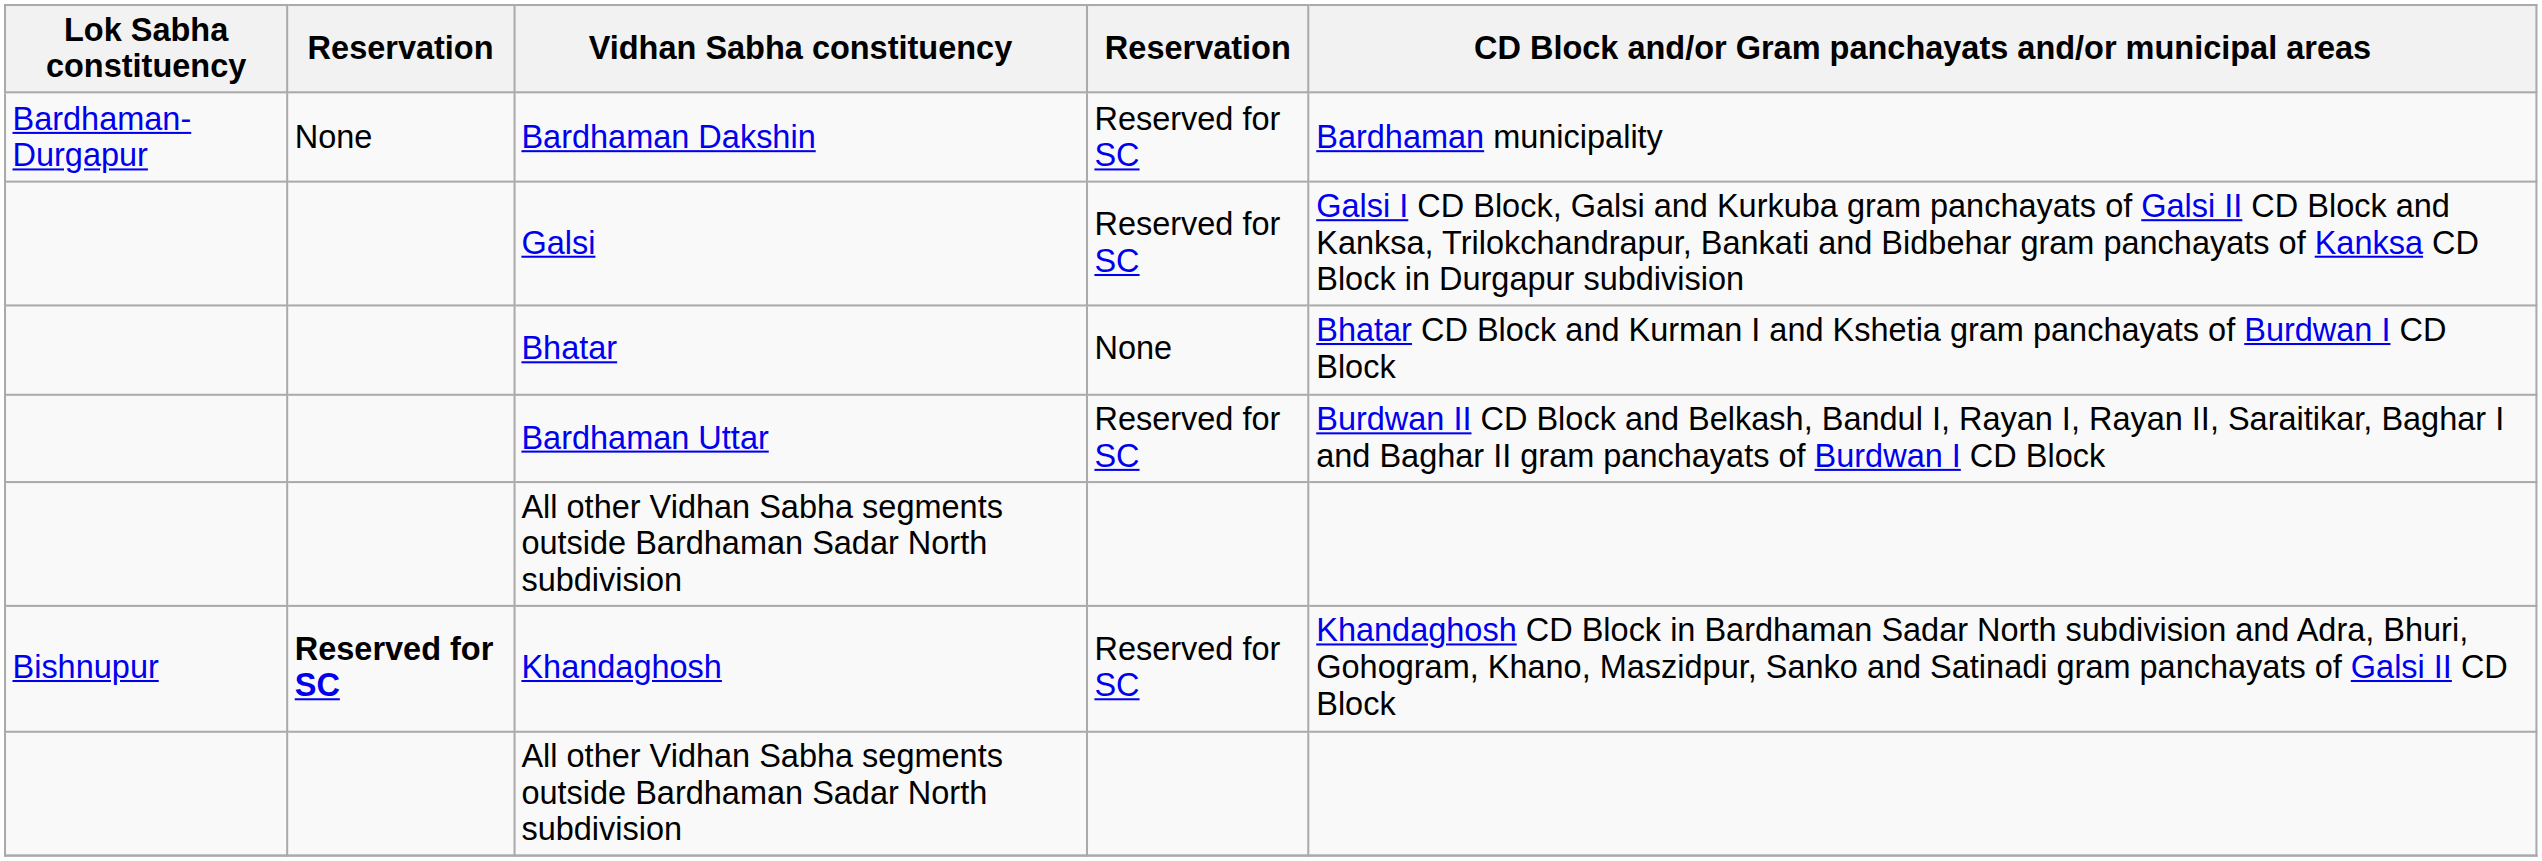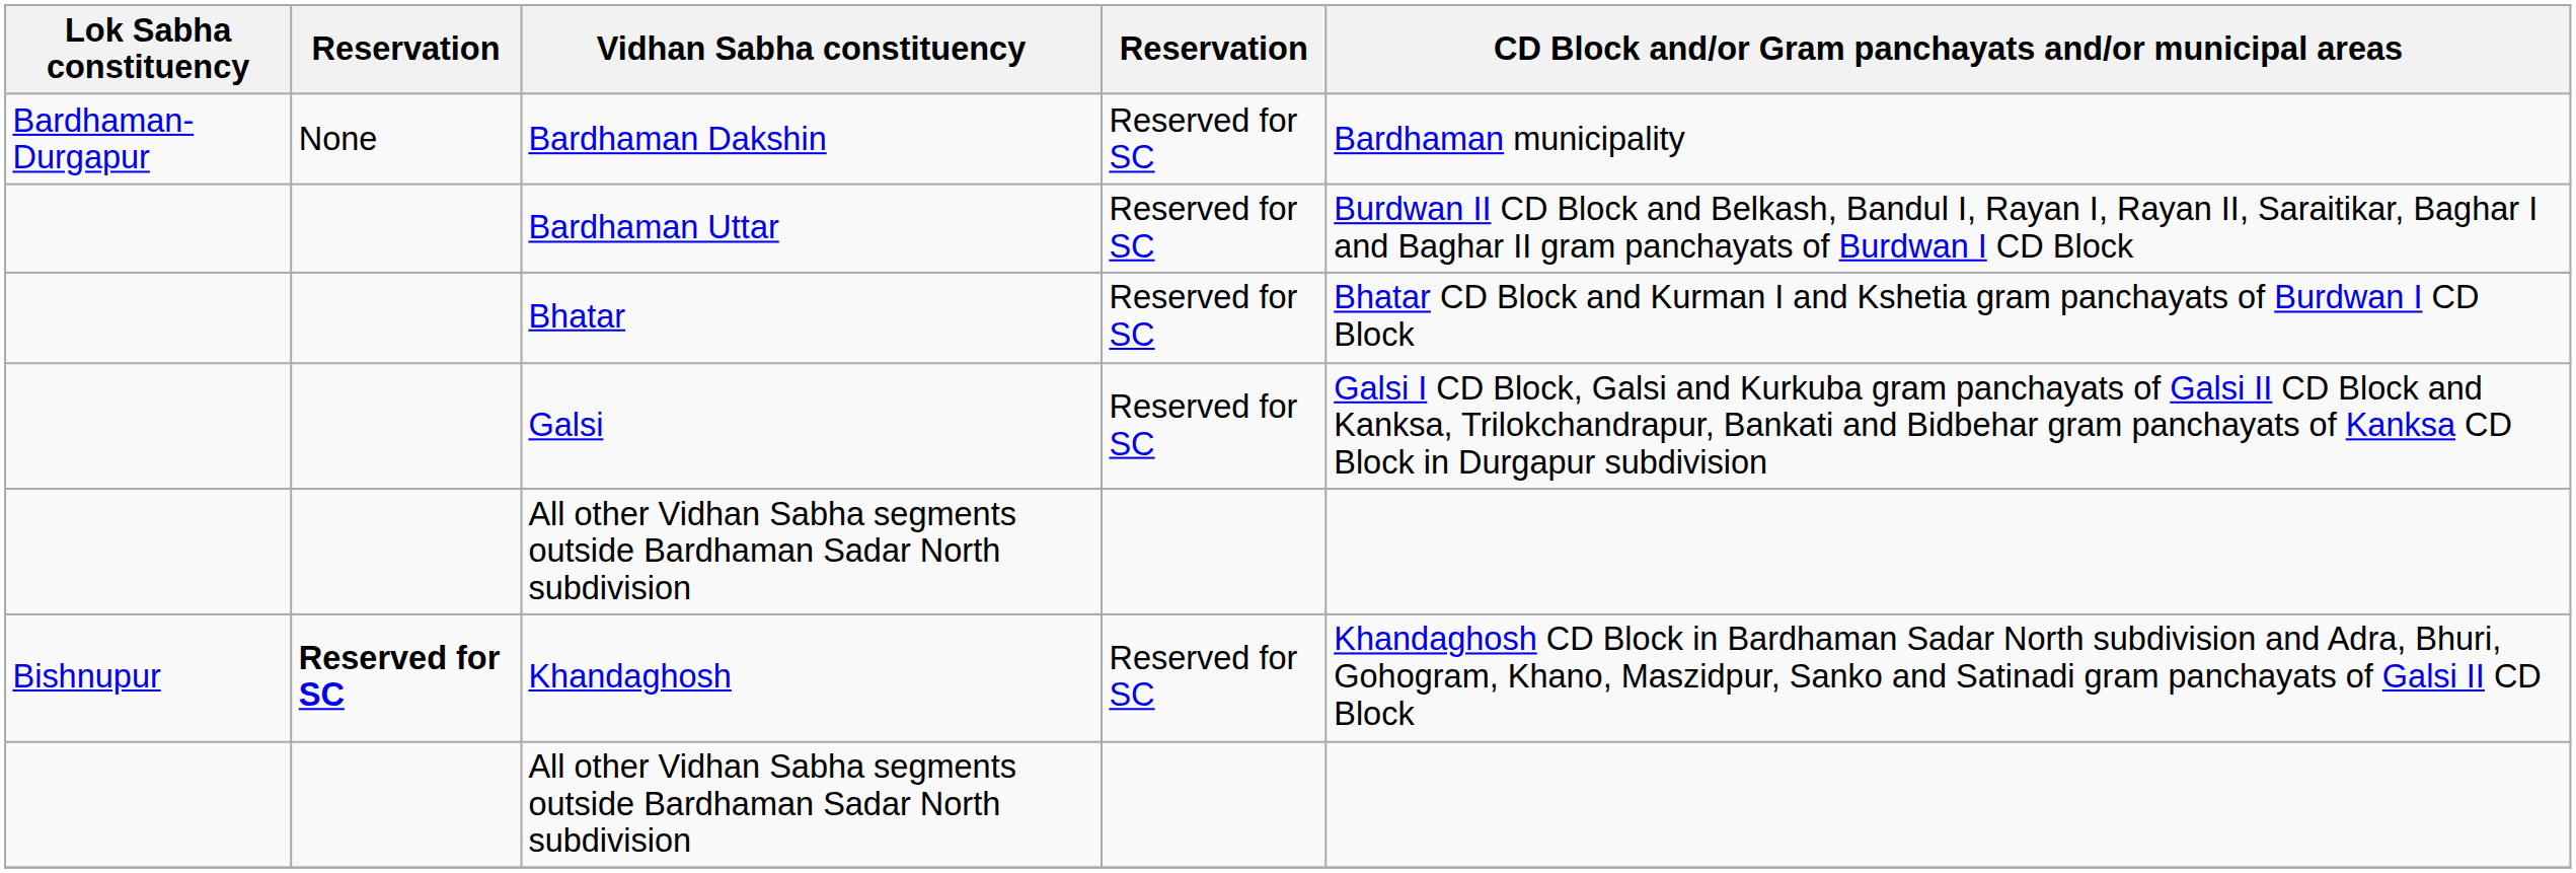rows swapped: Bardhaman Uttar <-> Galsi
Bhatar | column 4: None -> Reserved for SC
